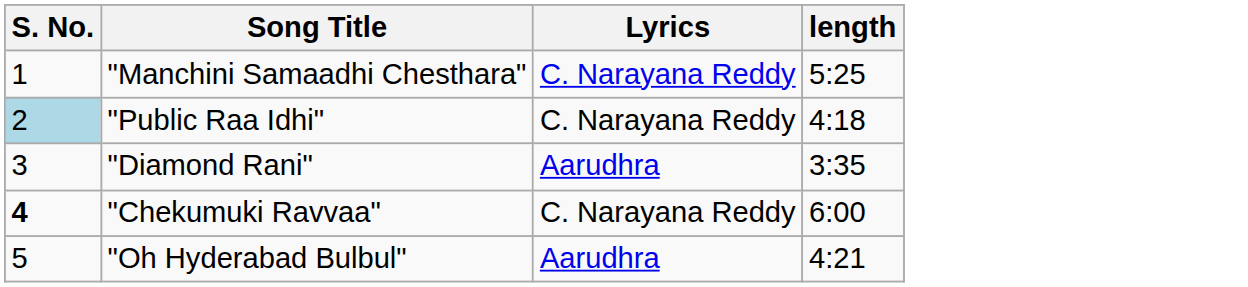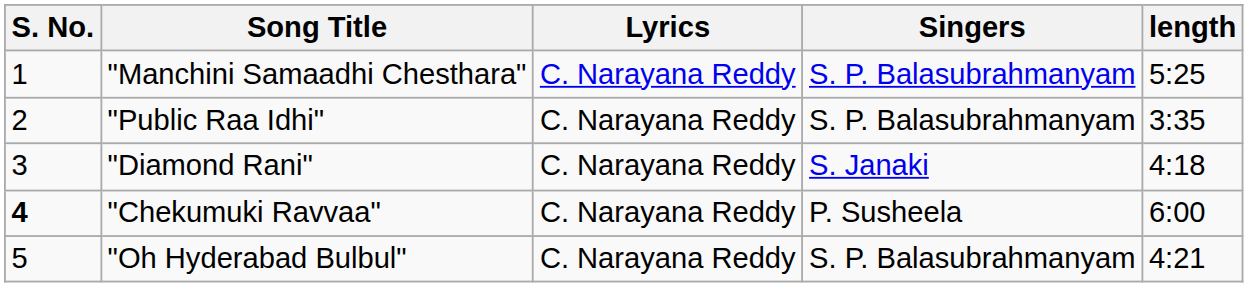+ column: Singers | S. P. Balasubrahmanyam | S. P. Balasubrahmanyam | S. Janaki | P. Susheela | S. P. Balasubrahmanyam
"Public Raa Idhi" | S. No.: lightblue background -> no background
"Public Raa Idhi" | length: 4:18 -> 3:35
"Diamond Rani" | Lyrics: Aarudhra -> C. Narayana Reddy
"Diamond Rani" | length: 3:35 -> 4:18
"Oh Hyderabad Bulbul" | Lyrics: Aarudhra -> C. Narayana Reddy
